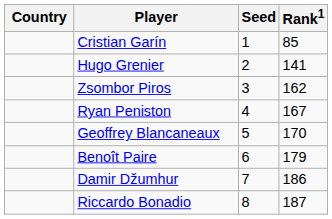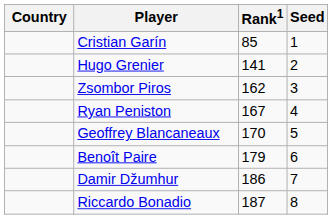columns swapped: Rank1 <-> Seed
